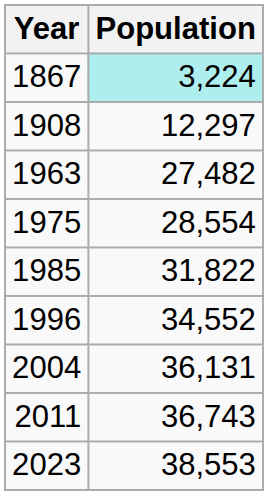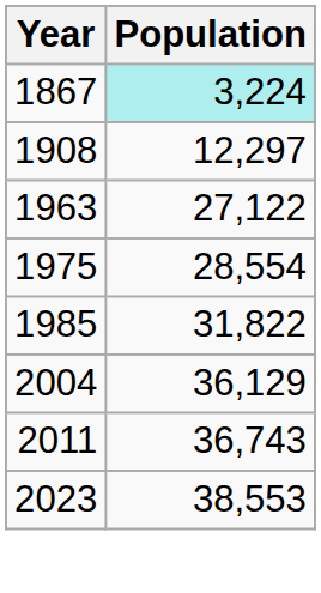1963 | Population: 27,482 -> 27,122
- row: 1996 | 34,552
2004 | Population: 36,131 -> 36,129
